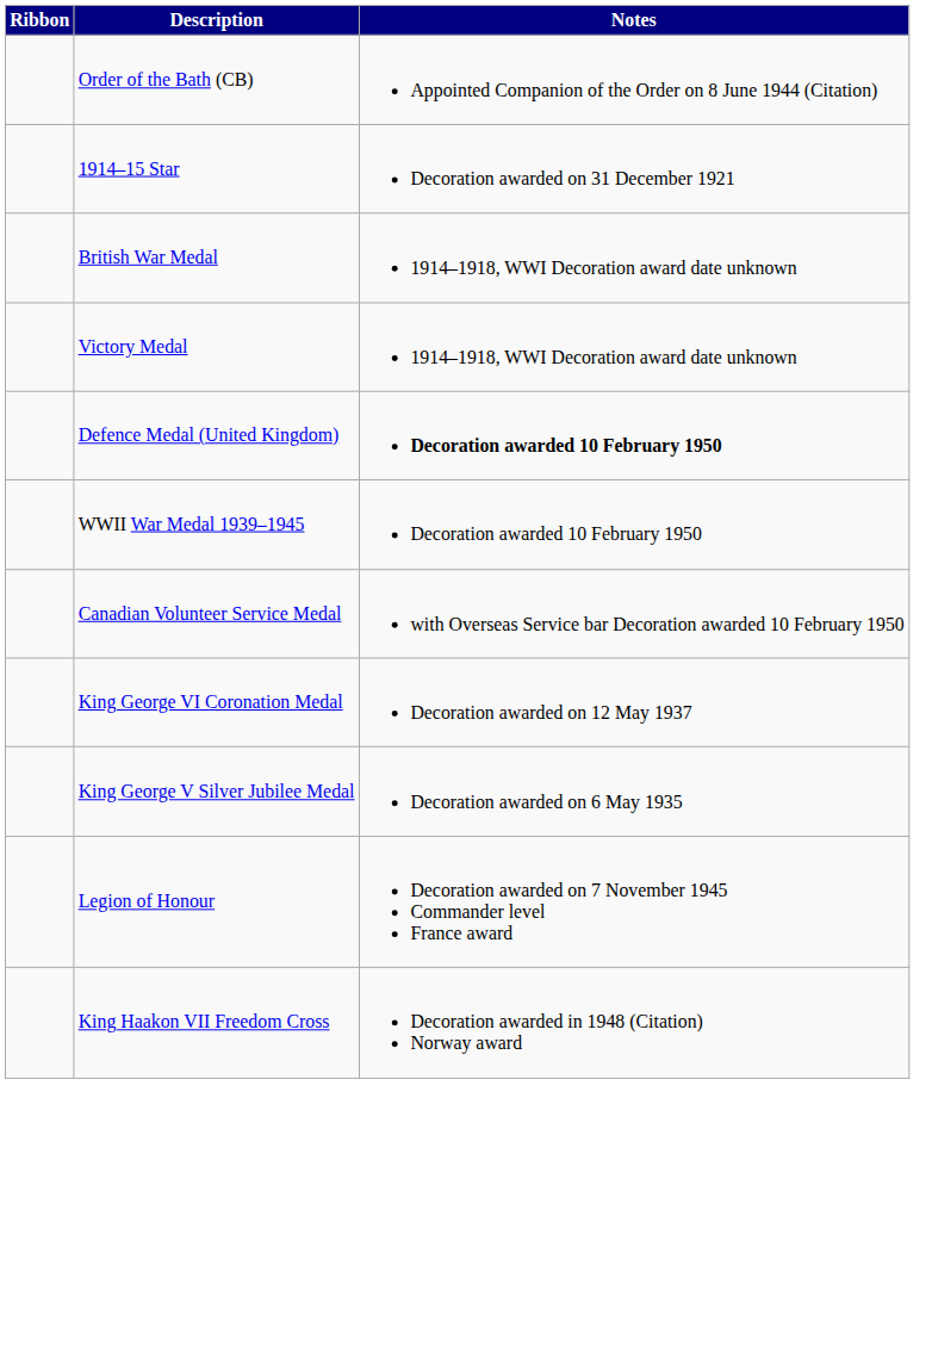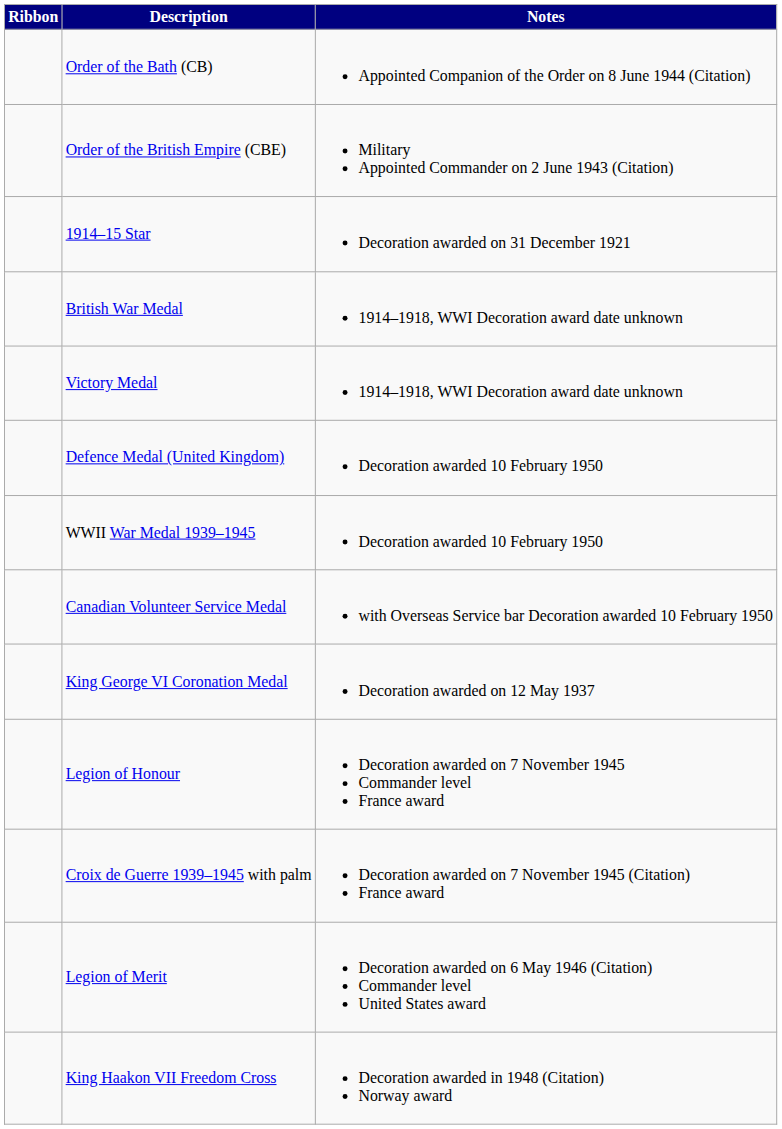+ row: Order of the British Empire (CBE) | Military Appointed Commander on 2 June 1943 (Citation)
Defence Medal (United Kingdom) | Notes: bold -> normal
- row: King George V Silver Jubilee Medal | Decoration awarded on 6 May 1935
+ row: Croix de Guerre 1939–1945 with palm | Decoration awarded on 7 November 1945 (Citation) France award
+ row: Legion of Merit | Decoration awarded on 6 May 1946 (Citation) Commander level United States award
